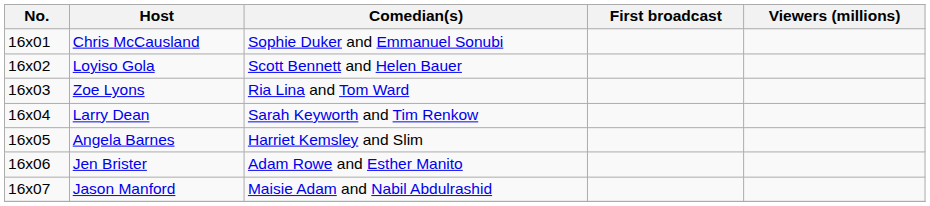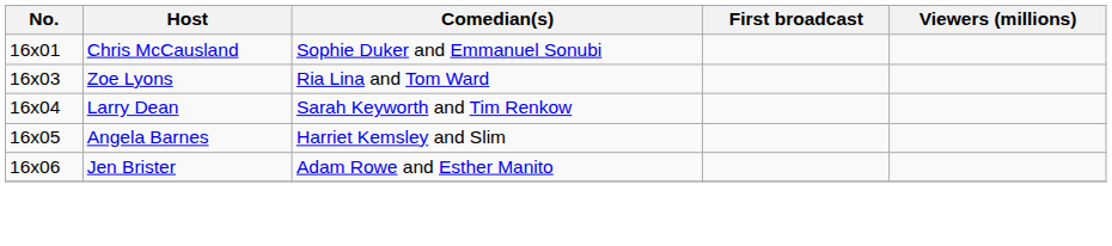- row: 16x02 | Loyiso Gola | Scott Bennett and Helen Bauer
- row: 16x07 | Jason Manford | Maisie Adam and Nabil Abdulrashid
